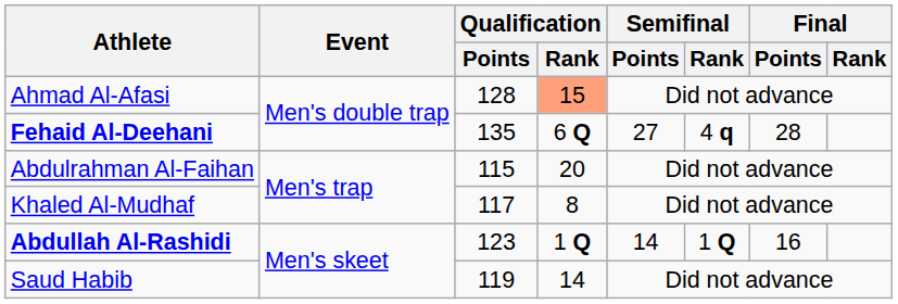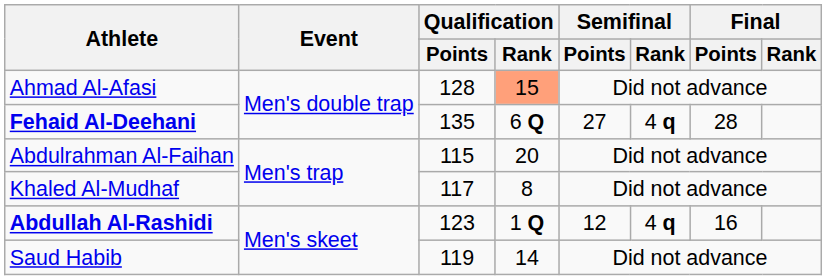Abdullah Al-Rashidi | Semifinal / Points: 14 -> 12
Abdullah Al-Rashidi | Semifinal / Rank: 1 Q -> 4 q
